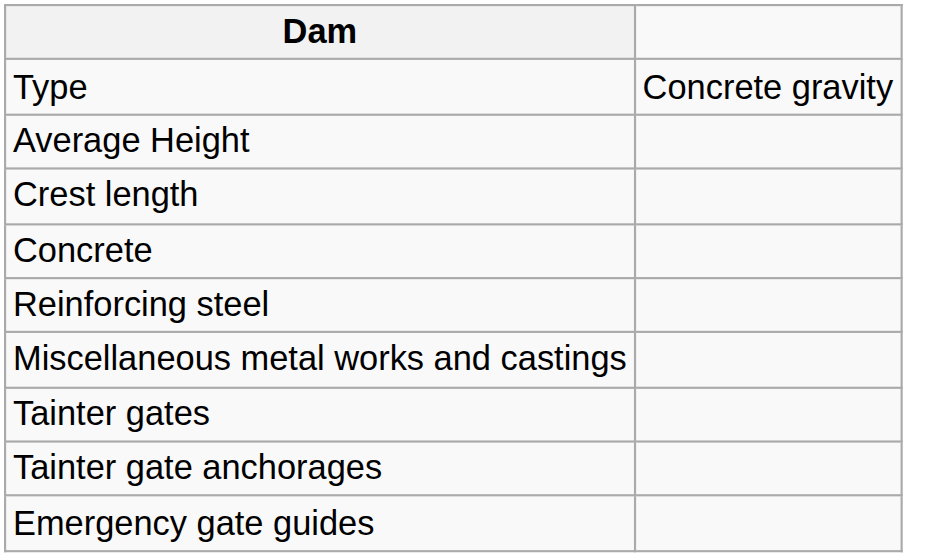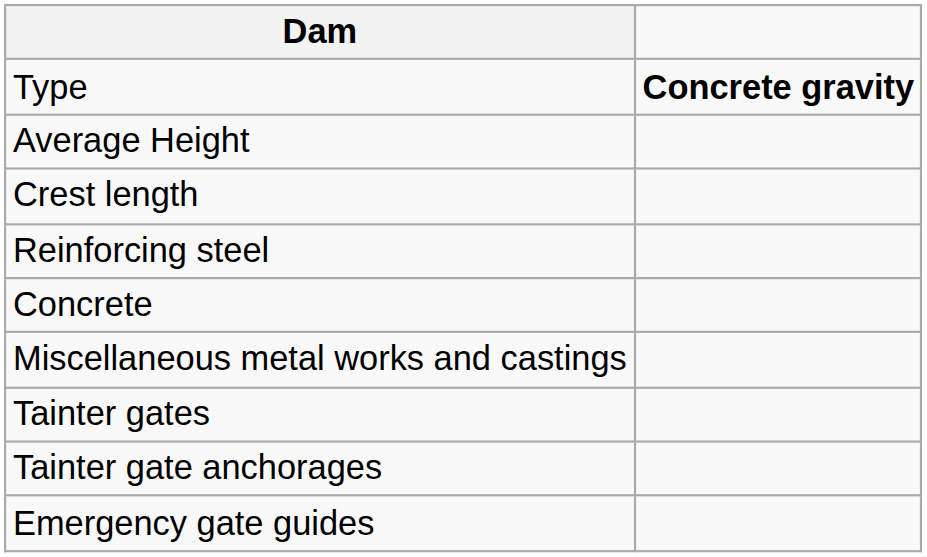Type | column 2: normal -> bold
rows swapped: Concrete <-> Reinforcing steel
